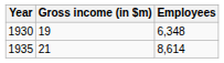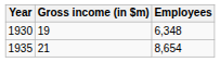1935 | Employees: 8,614 -> 8,654
